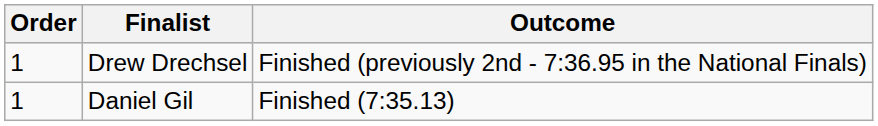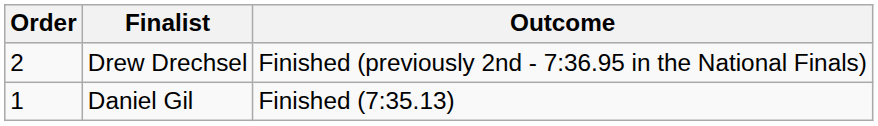Drew Drechsel | Order: 1 -> 2
